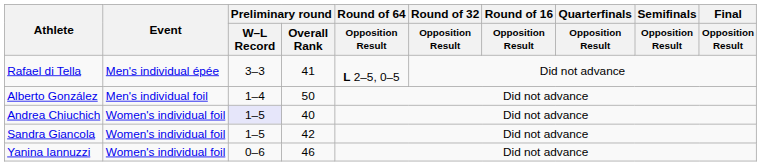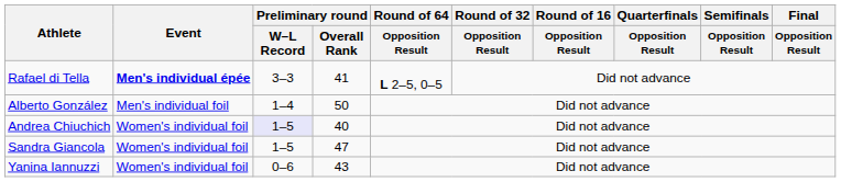Rafael di Tella | Event: normal -> bold
Sandra Giancola | Preliminary round / Overall Rank: 42 -> 47
Yanina Iannuzzi | Preliminary round / Overall Rank: 46 -> 43
